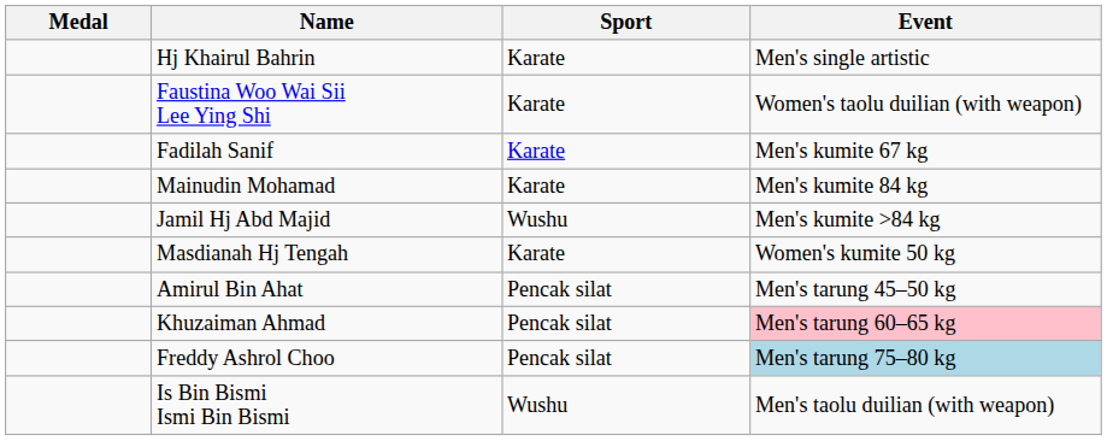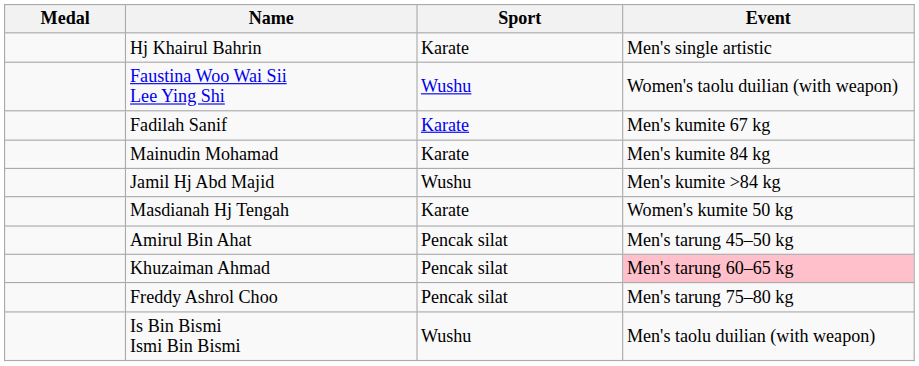Faustina Woo Wai Sii Lee Ying Shi | Sport: Karate -> Wushu
Freddy Ashrol Choo | Event: lightblue background -> no background
